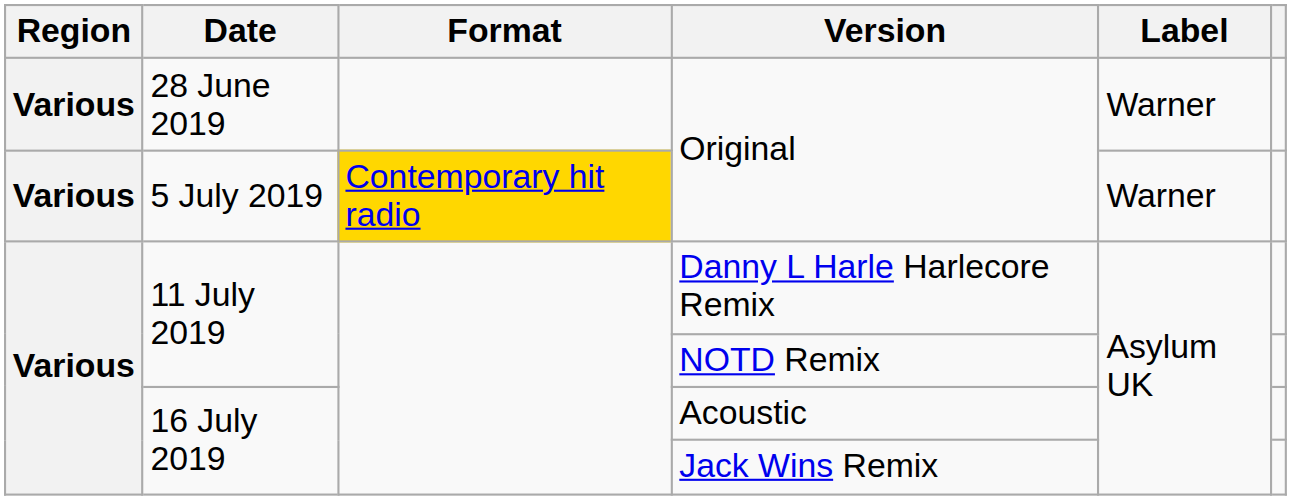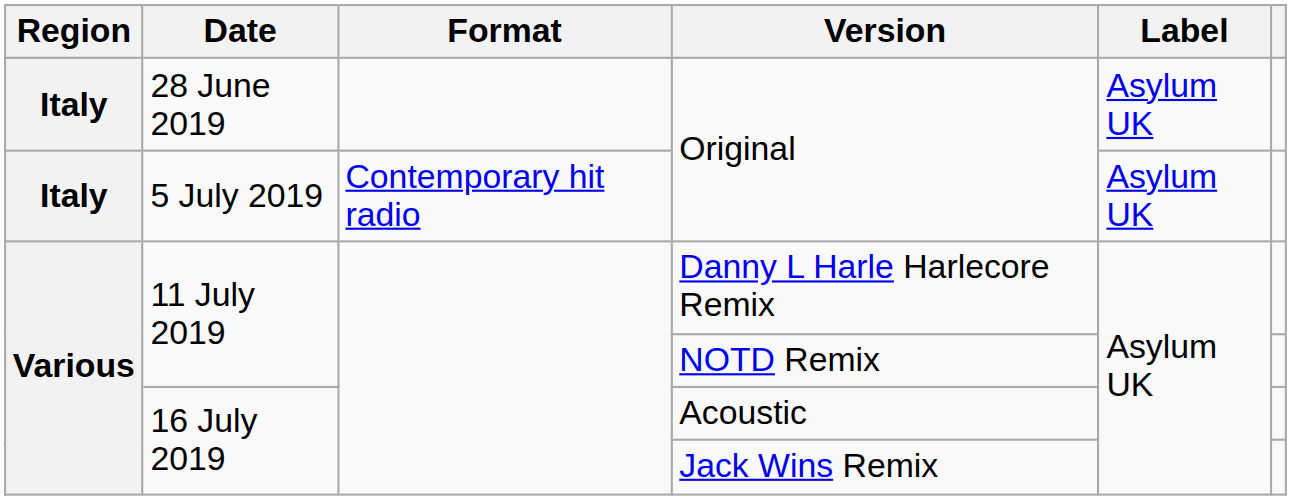28 June 2019 / Original | Region: Various -> Italy
28 June 2019 / Original | Label: Warner -> Asylum UK
5 July 2019 / Original | Region: Various -> Italy
5 July 2019 / Original | Format: gold background -> no background
5 July 2019 / Original | Label: Warner -> Asylum UK
